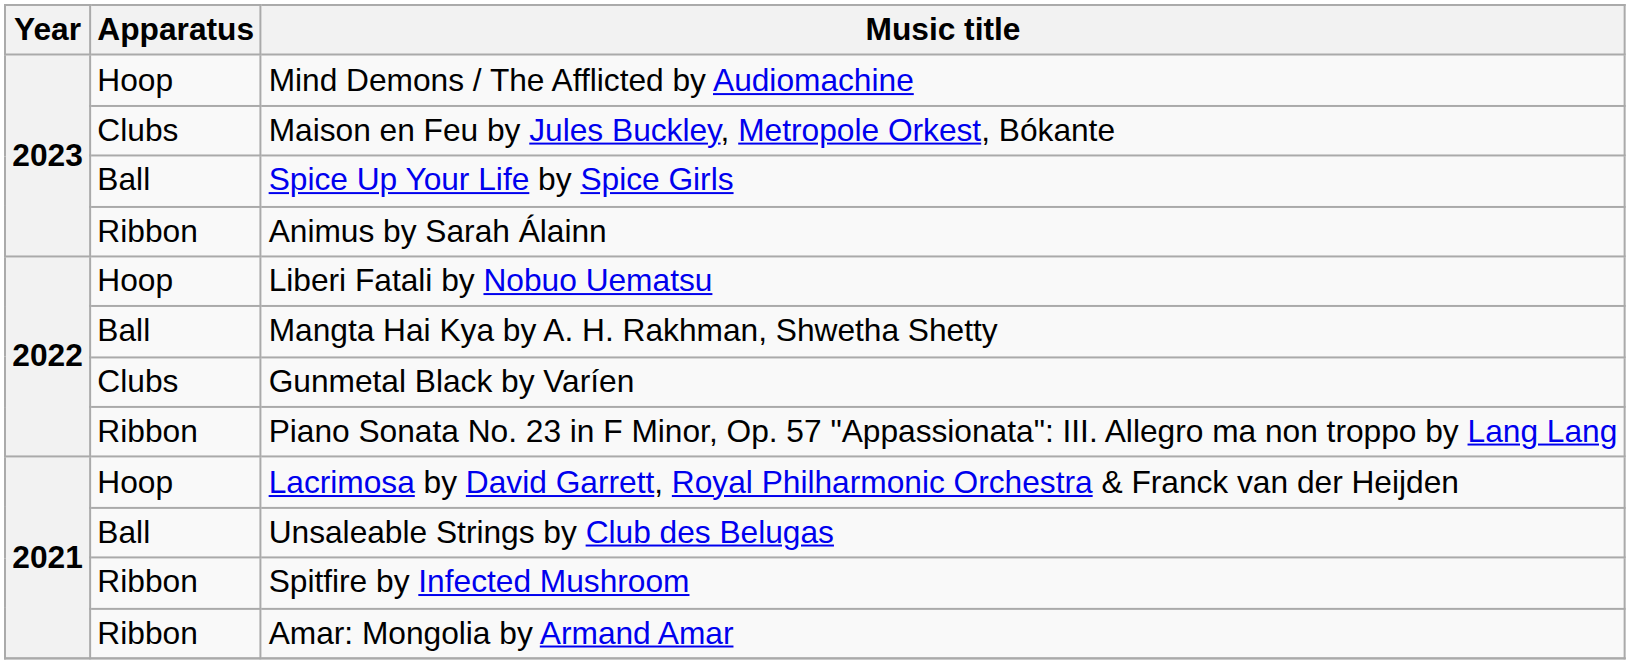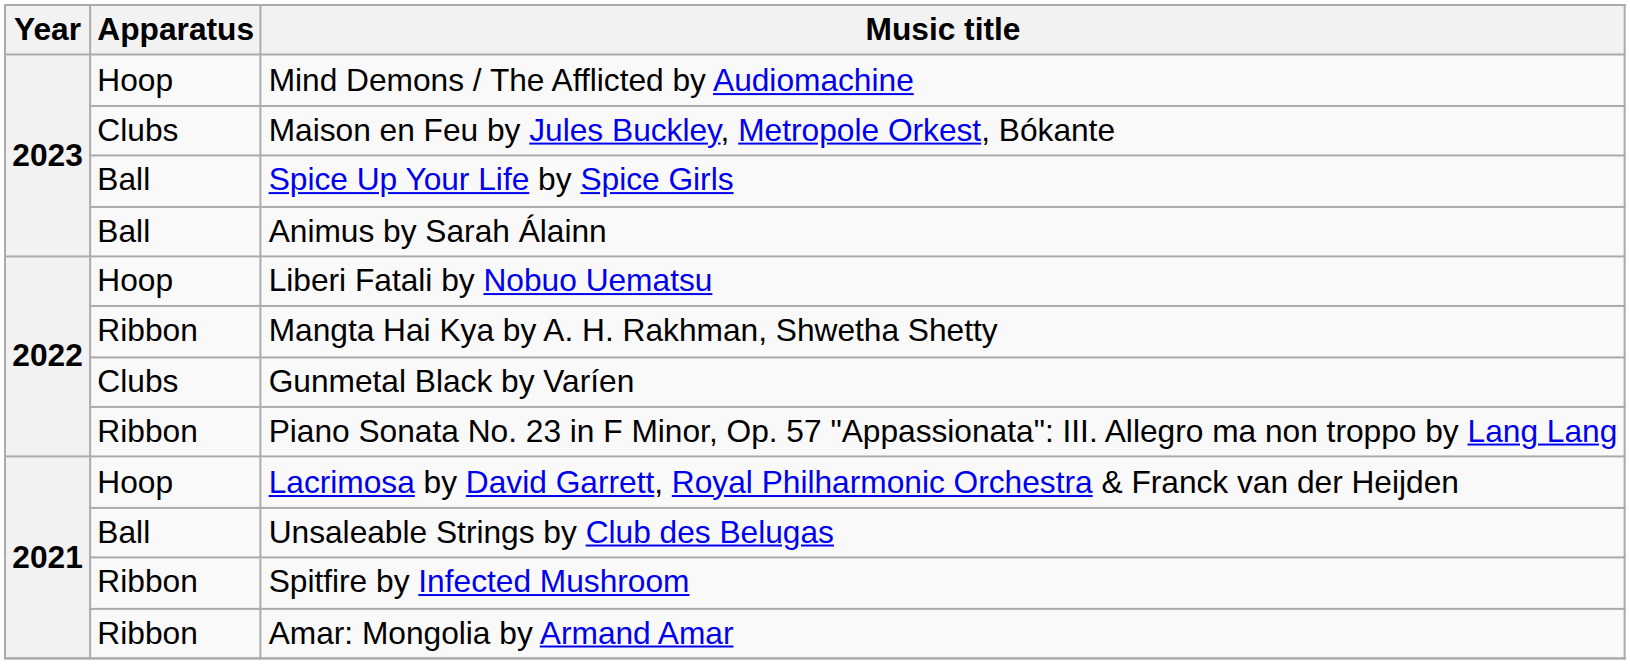Animus by Sarah Álainn | Apparatus: Ribbon -> Ball
Mangta Hai Kya by A. H. Rakhman, Shwetha Shetty | Apparatus: Ball -> Ribbon
